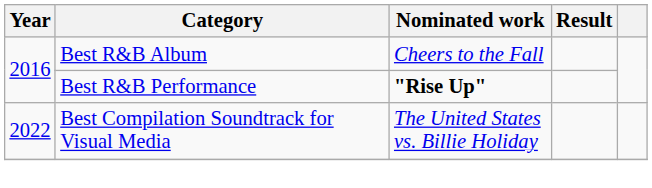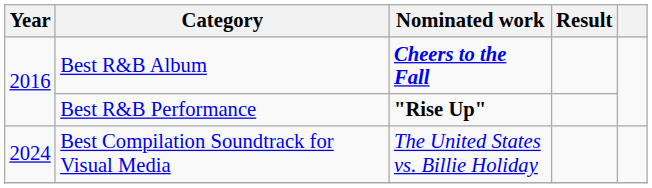Best R&B Album | Nominated work: normal -> bold
Best Compilation Soundtrack for Visual Media | Year: 2022 -> 2024
